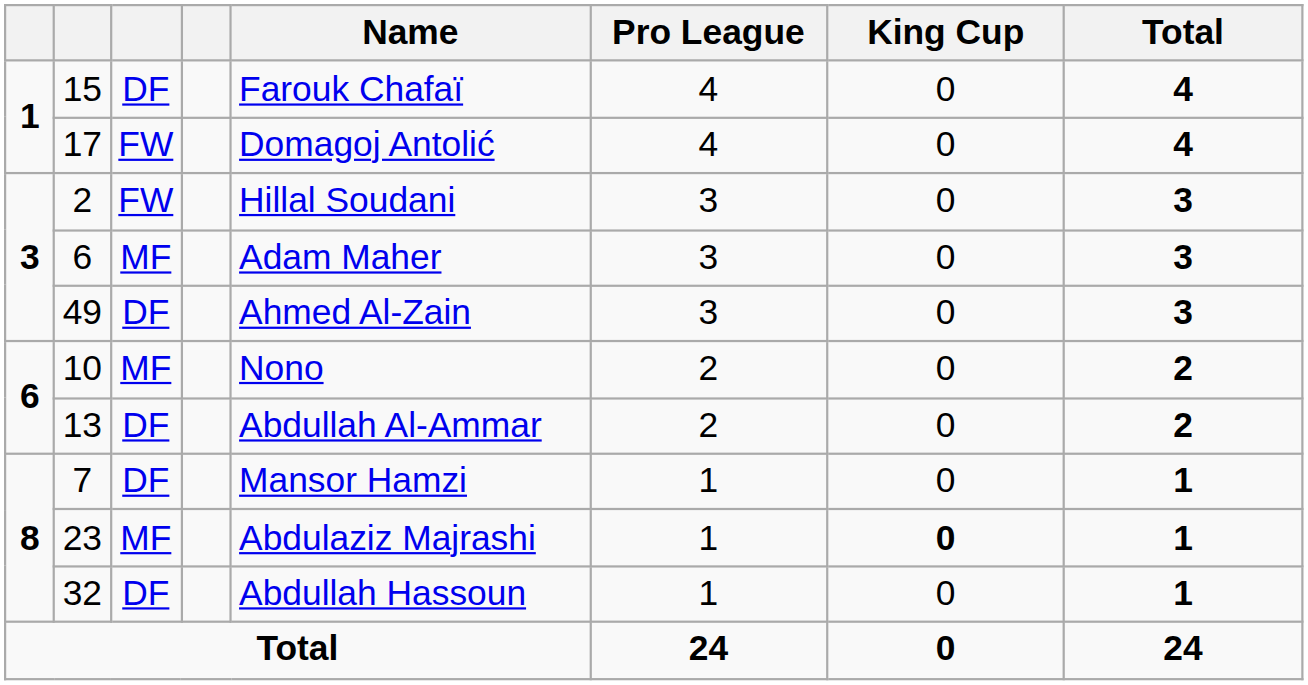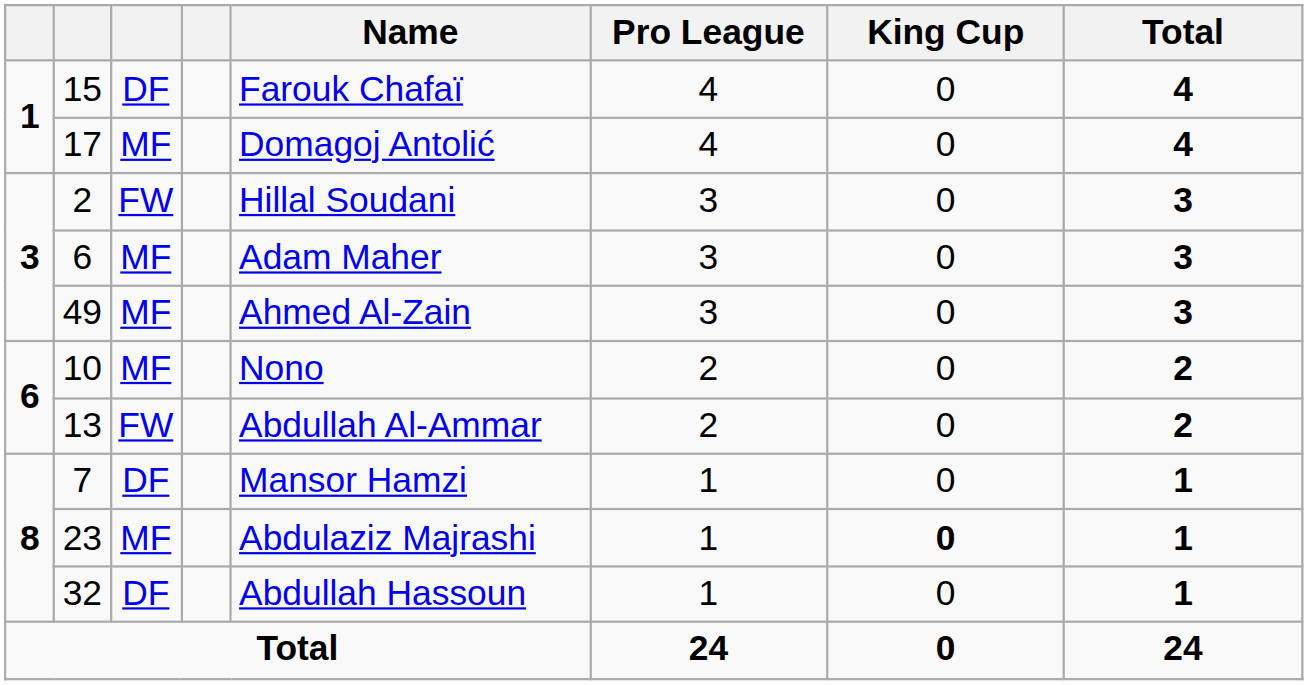17 | column 3: FW -> MF
49 | column 3: DF -> MF
13 | column 3: DF -> FW
